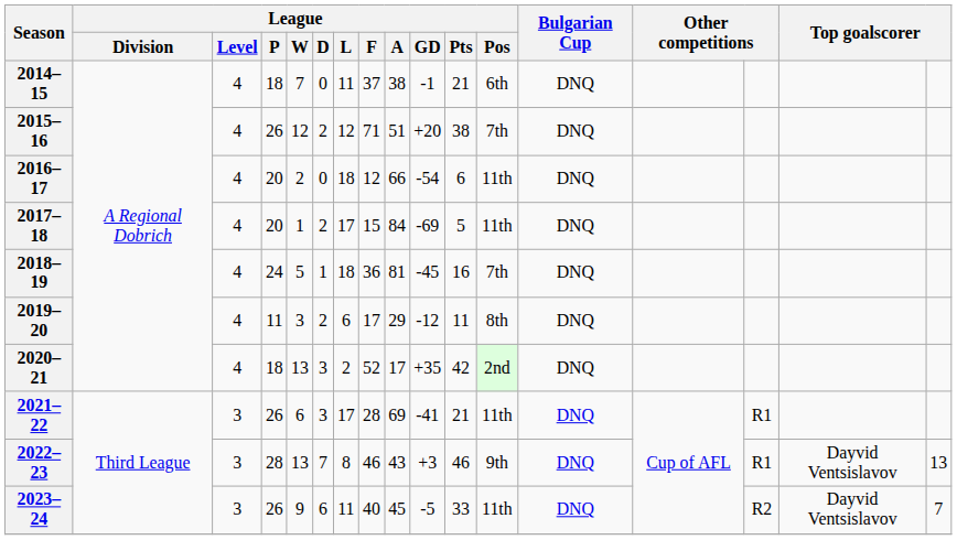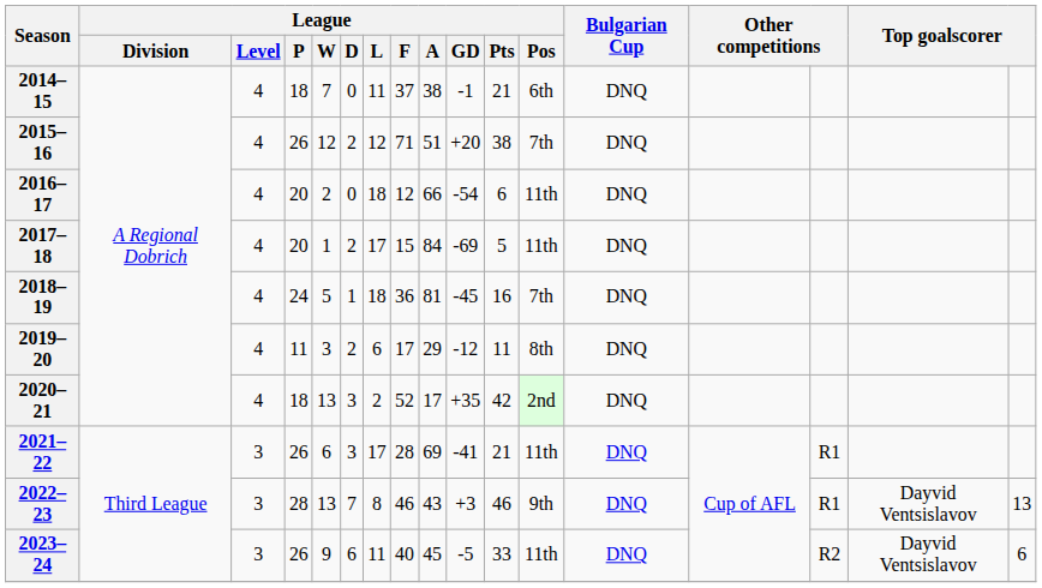2023–24 | column 17: 7 -> 6
